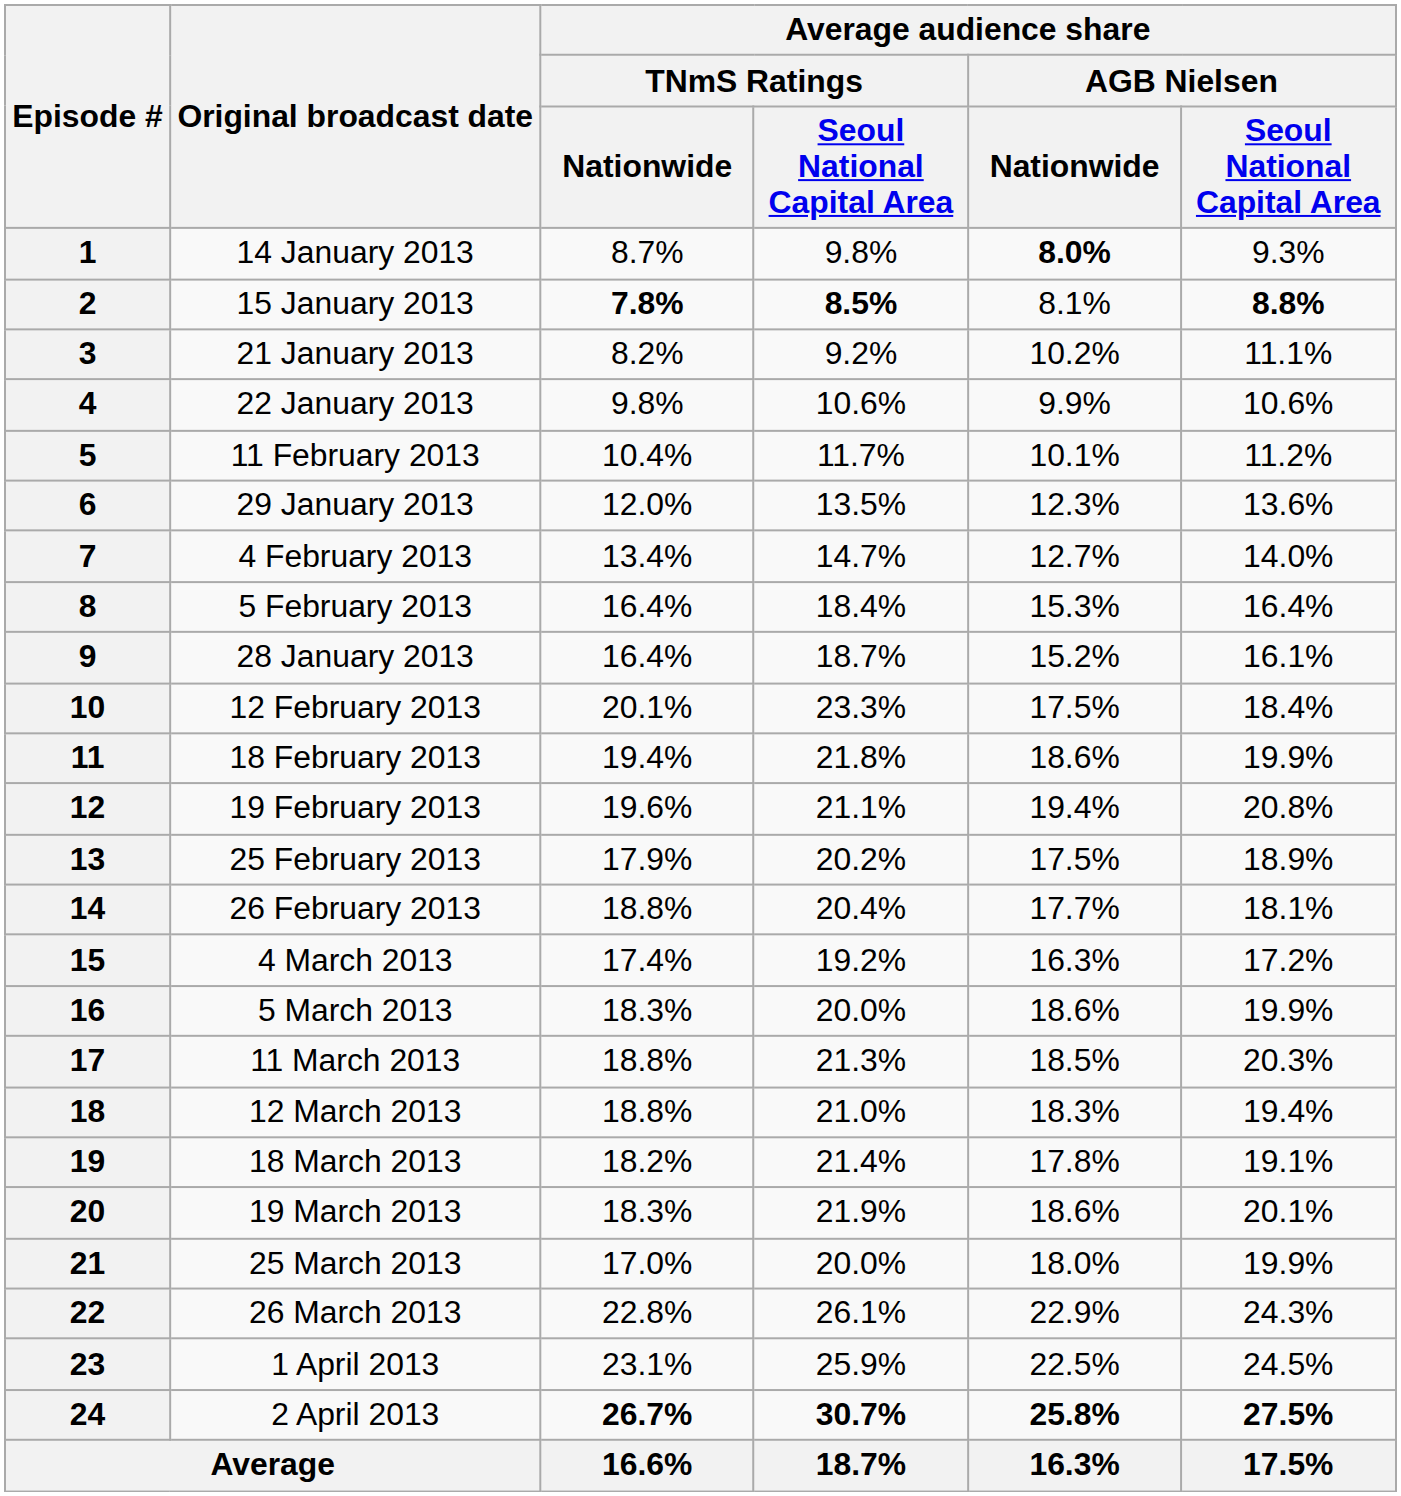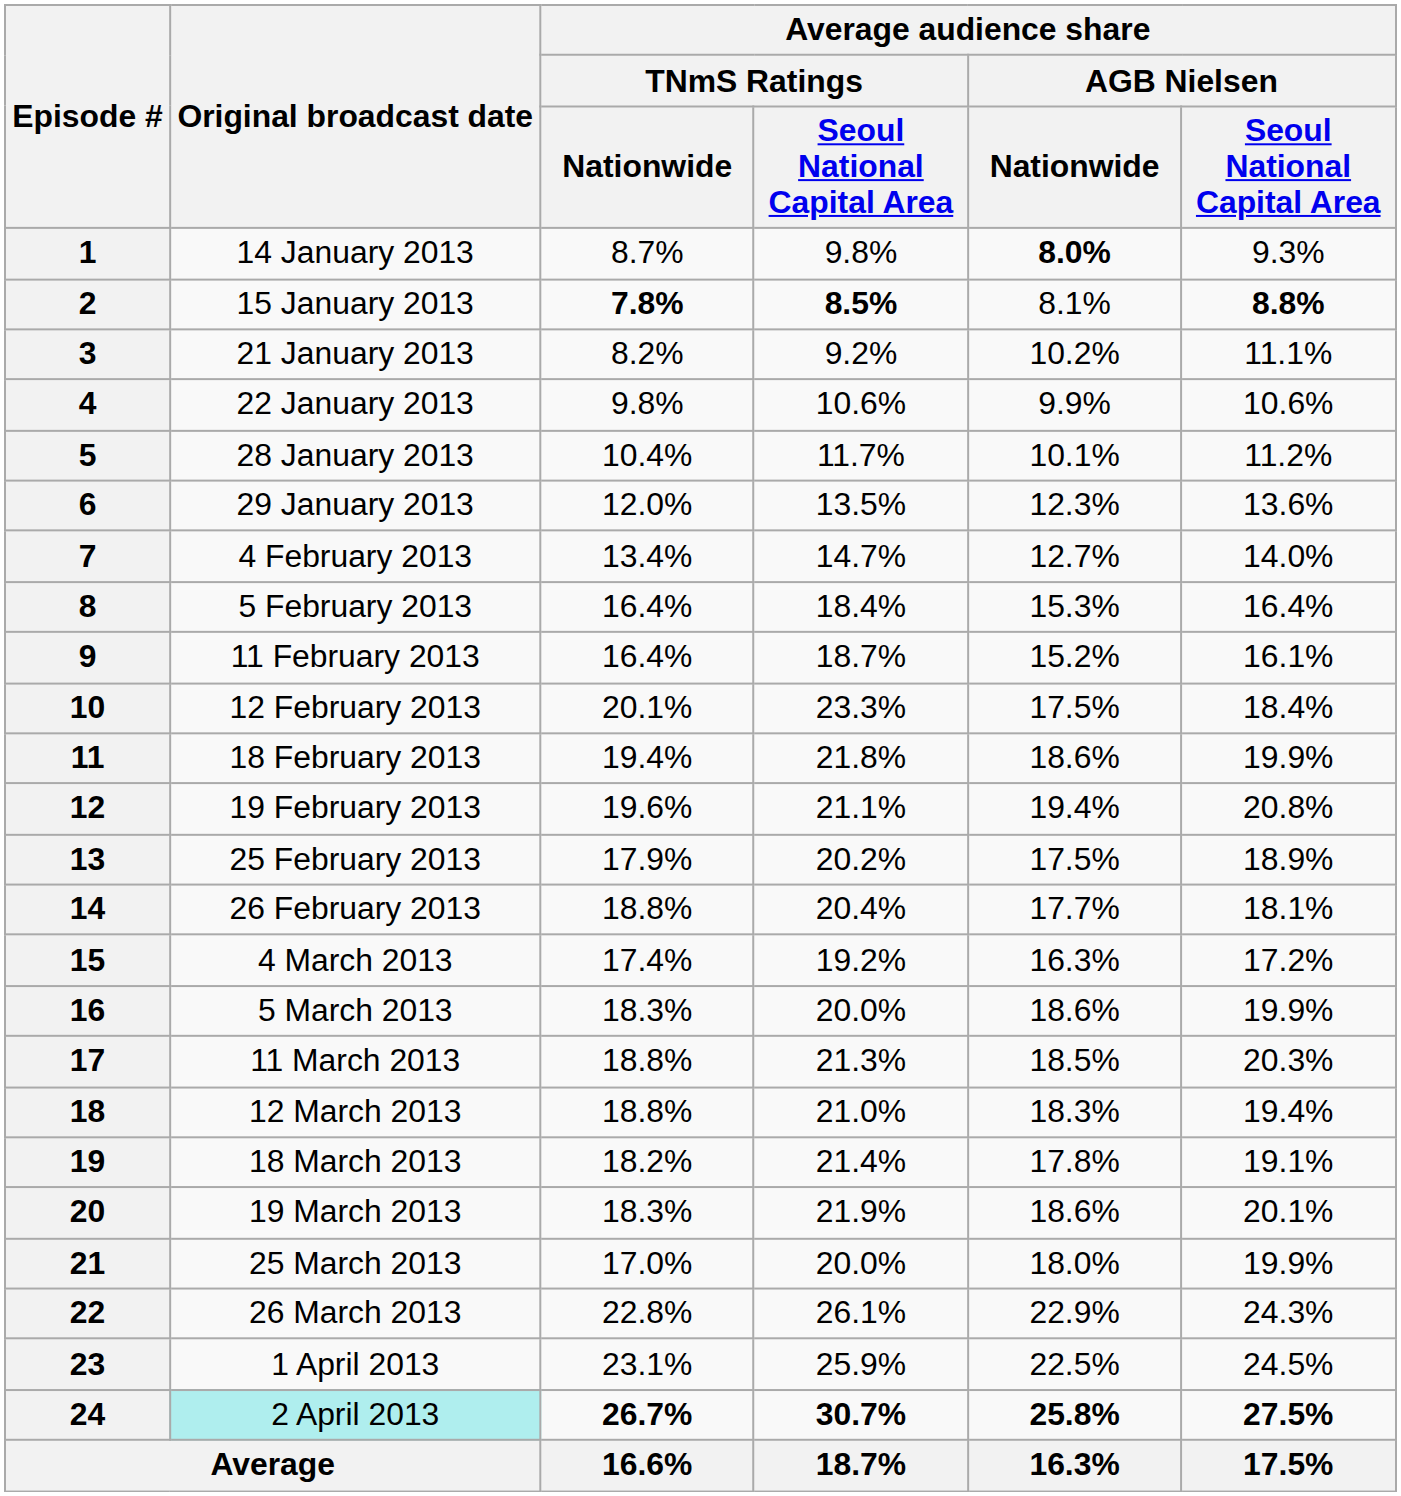5 | Original broadcast date: 11 February 2013 -> 28 January 2013
9 | Original broadcast date: 28 January 2013 -> 11 February 2013
24 | Original broadcast date: no background -> paleturquoise background
